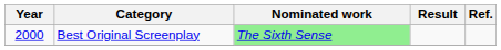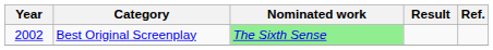Best Original Screenplay | Year: 2000 -> 2002
